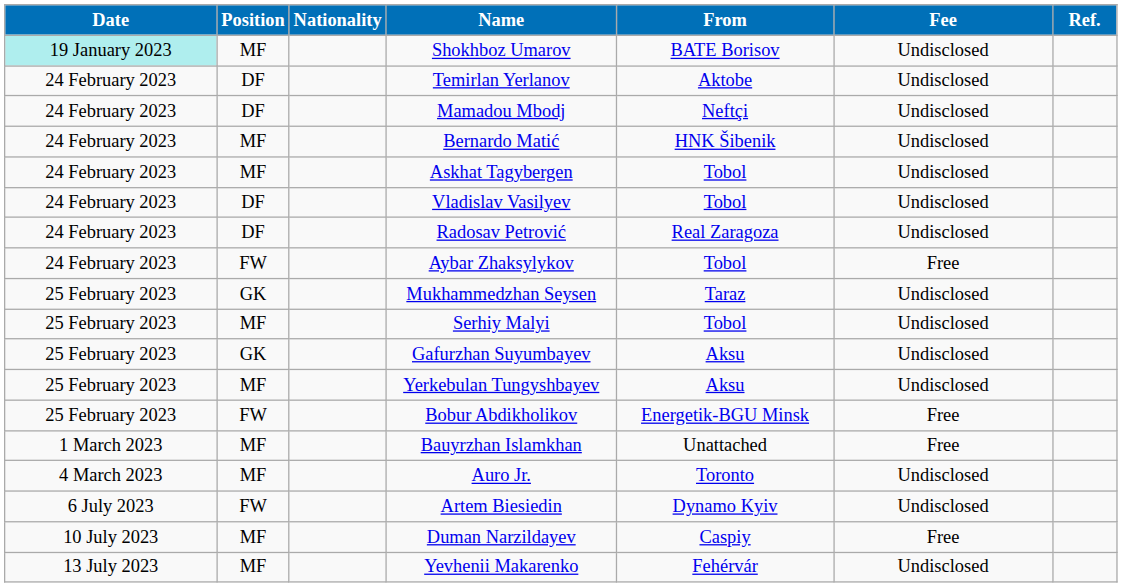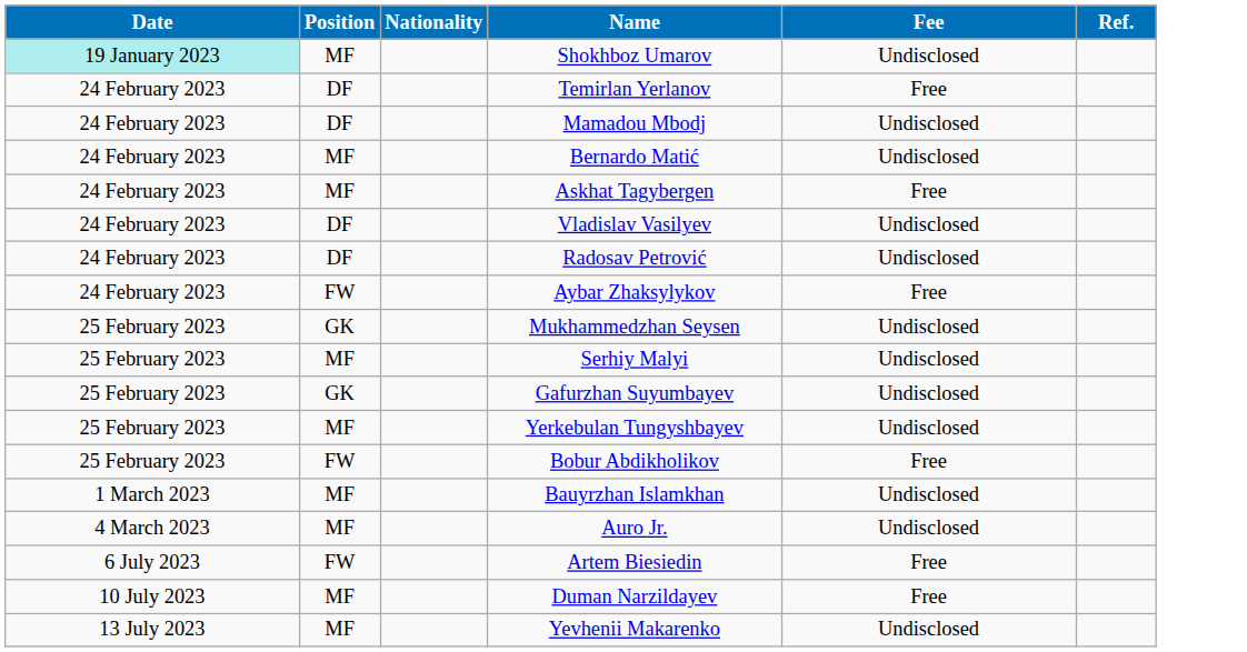- column: From | BATE Borisov | Aktobe | Neftçi | HNK Šibenik | Tobol | Tobol | Real Zaragoza | Tobol | Taraz | Tobol | Aksu | Aksu | Energetik-BGU Minsk | Unattached | Toronto | Dynamo Kyiv | Caspiy | Fehérvár
Temirlan Yerlanov | Fee: Undisclosed -> Free
Askhat Tagybergen | Fee: Undisclosed -> Free
Bauyrzhan Islamkhan | Fee: Free -> Undisclosed
Artem Biesiedin | Fee: Undisclosed -> Free
